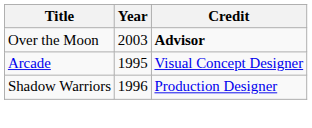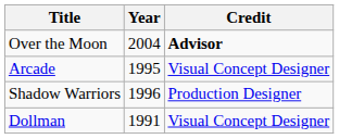Over the Moon | Year: 2003 -> 2004
+ row: Dollman | 1991 | Visual Concept Designer
